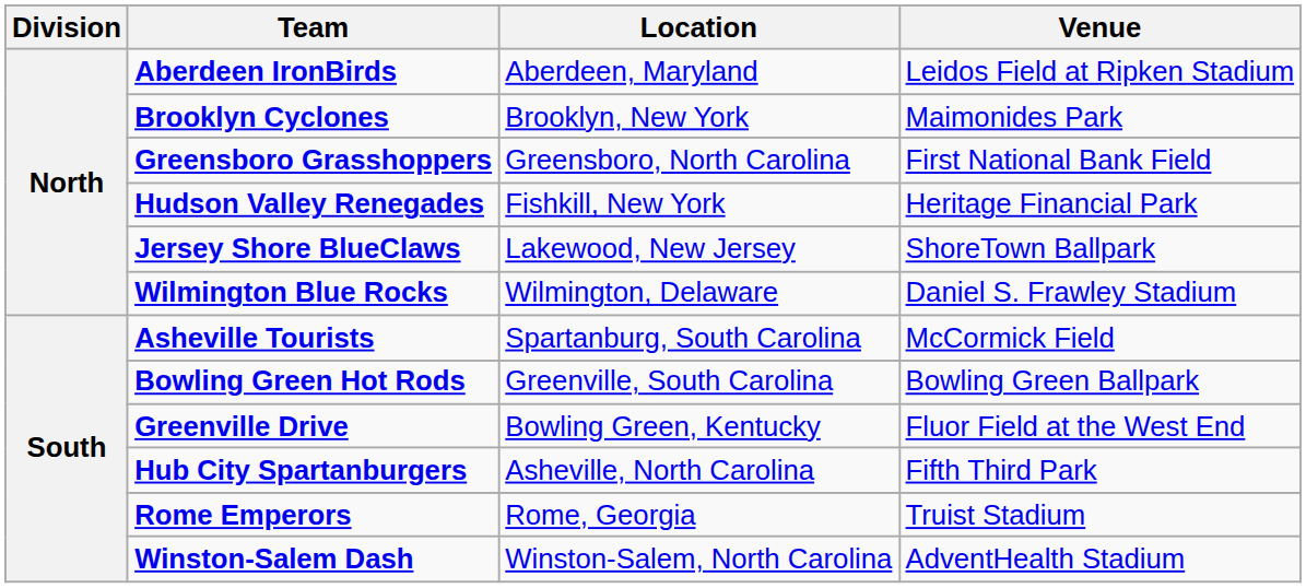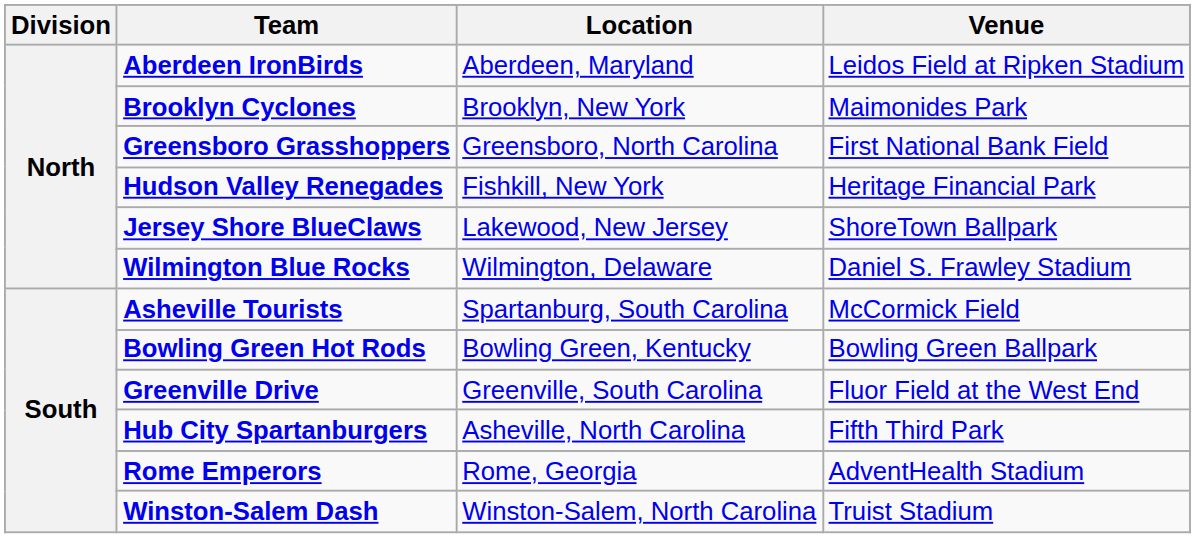Bowling Green Hot Rods | Location: Greenville, South Carolina -> Bowling Green, Kentucky
Greenville Drive | Location: Bowling Green, Kentucky -> Greenville, South Carolina
Rome Emperors | Venue: Truist Stadium -> AdventHealth Stadium
Winston-Salem Dash | Venue: AdventHealth Stadium -> Truist Stadium
